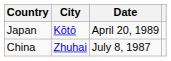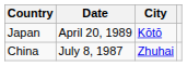columns swapped: City <-> Date
